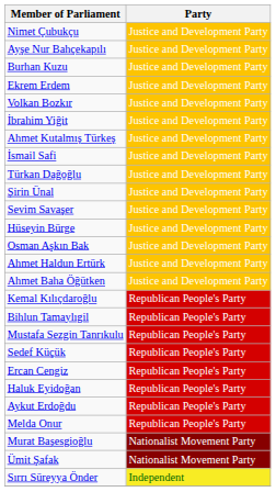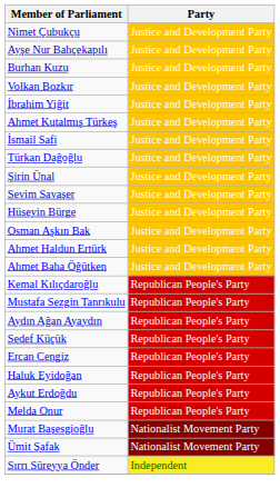- row: Ekrem Erdem | Justice and Development Party
- row: Bihlun Tamaylıgil | Republican People's Party
+ row: Aydın Ağan Ayaydın | Republican People's Party
